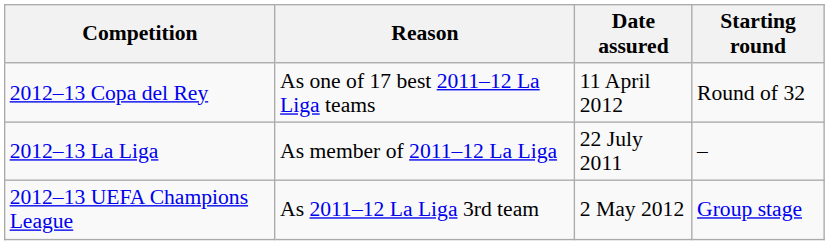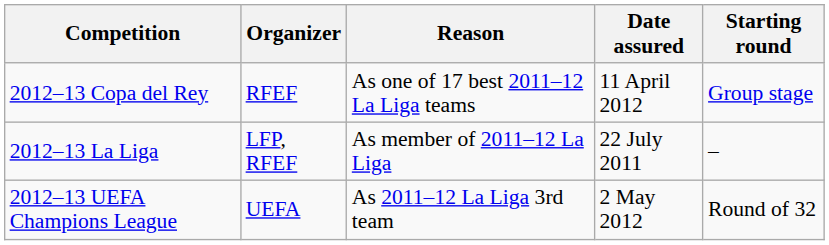+ column: Organizer | RFEF | LFP, RFEF | UEFA
2012–13 Copa del Rey | Starting round: Round of 32 -> Group stage
2012–13 UEFA Champions League | Starting round: Group stage -> Round of 32
